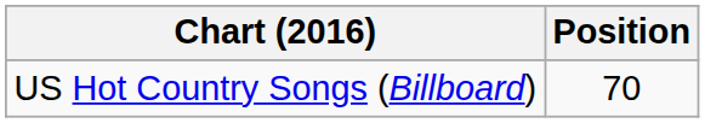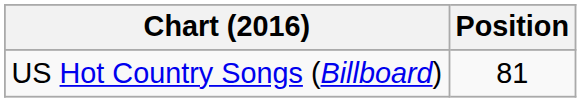US Hot Country Songs (Billboard) | Position: 70 -> 81
